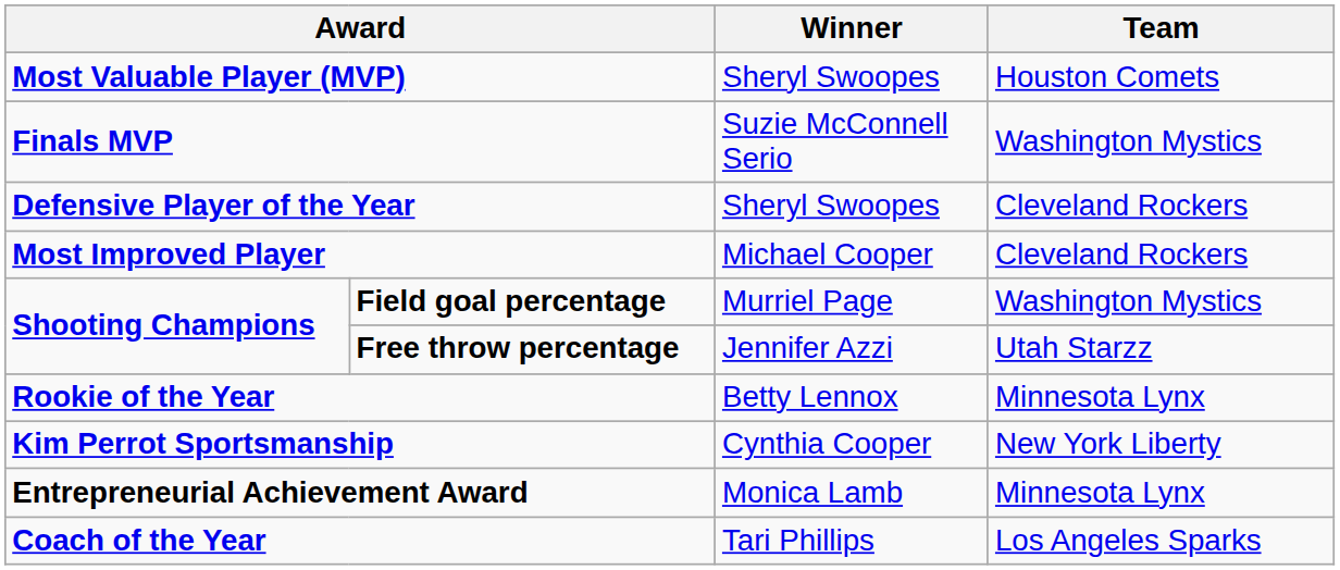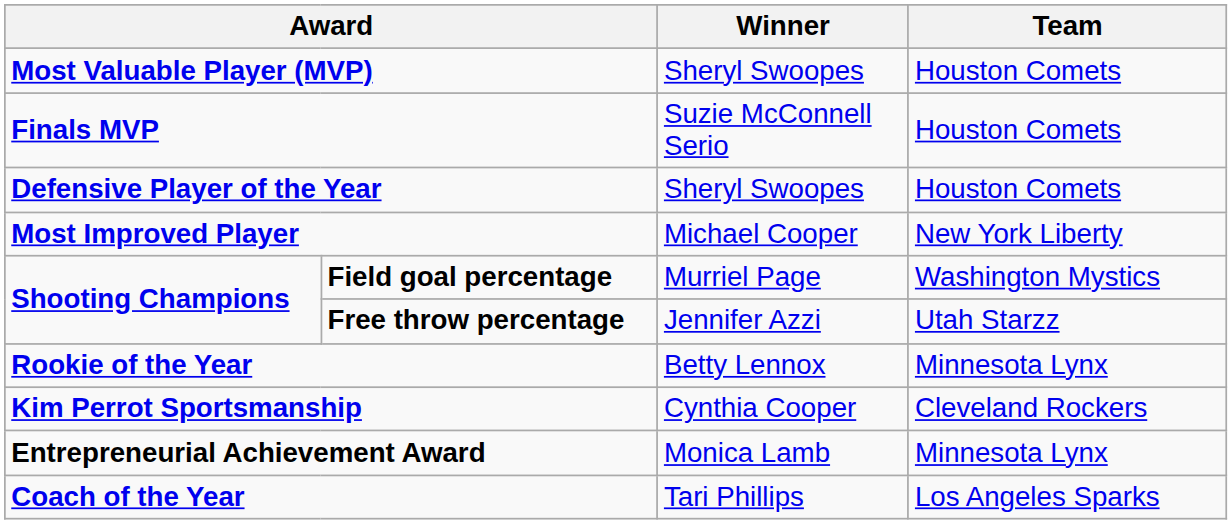Finals MVP | Team: Washington Mystics -> Houston Comets
Defensive Player of the Year | Team: Cleveland Rockers -> Houston Comets
Most Improved Player | Team: Cleveland Rockers -> New York Liberty
Kim Perrot Sportsmanship | Team: New York Liberty -> Cleveland Rockers
